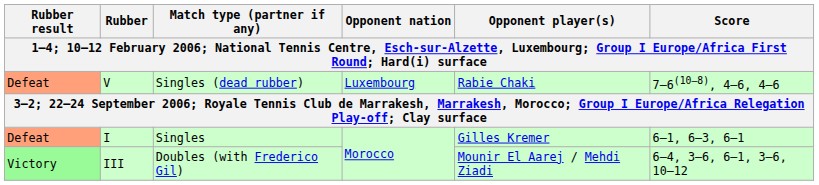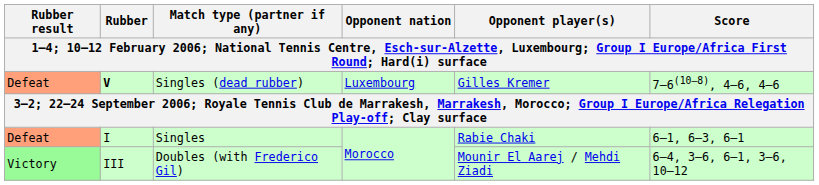Singles (dead rubber) | Rubber: normal -> bold
Singles (dead rubber) | Opponent player(s): Rabie Chaki -> Gilles Kremer
Singles | Opponent player(s): Gilles Kremer -> Rabie Chaki
